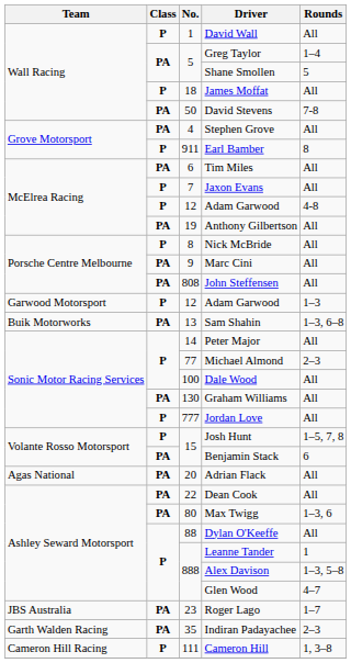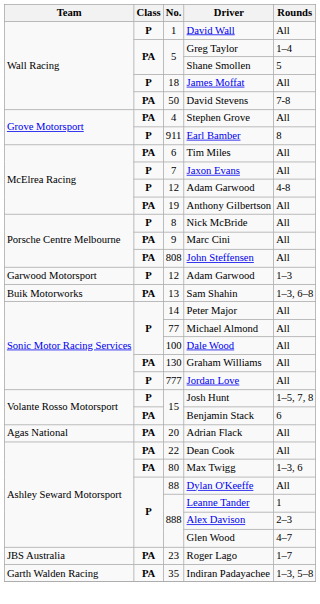Michael Almond | Rounds: 2–3 -> All
Alex Davison | Rounds: 1–3, 5–8 -> 2–3
Indiran Padayachee | Rounds: 2–3 -> 1–3, 5–8
- row: Cameron Hill Racing | P | 111 | Cameron Hill | 1, 3–8
